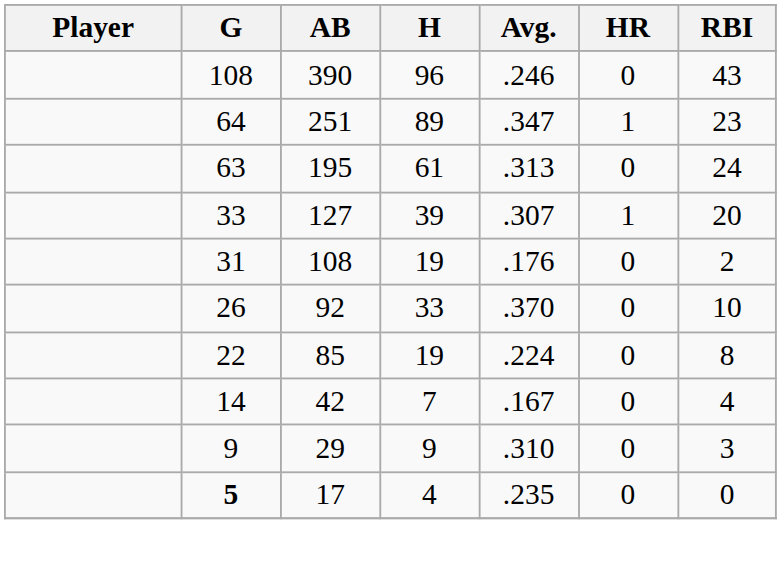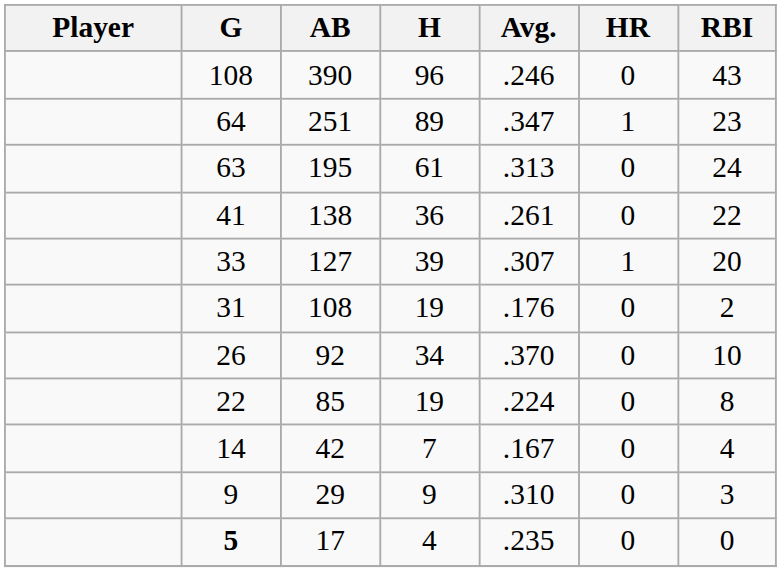+ row: 41 | 138 | 36 | .261 | 0 | 22
92 | H: 33 -> 34
